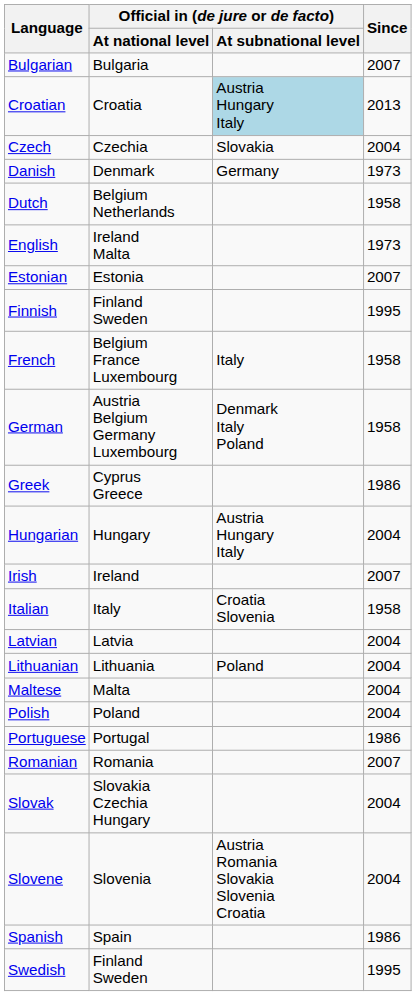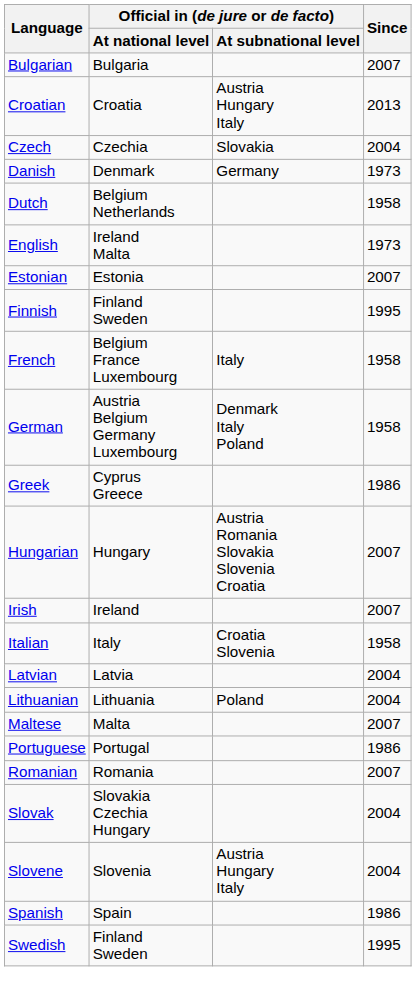Croatian | Official in (de jure or de facto) / At subnational level: lightblue background -> no background
Hungarian | Official in (de jure or de facto) / At subnational level: Austria Hungary Italy -> Austria Romania Slovakia Slovenia Croatia
Hungarian | Since: 2004 -> 2007
Maltese | Since: 2004 -> 2007
- row: Polish | Poland | 2004
Slovene | Official in (de jure or de facto) / At subnational level: Austria Romania Slovakia Slovenia Croatia -> Austria Hungary Italy
